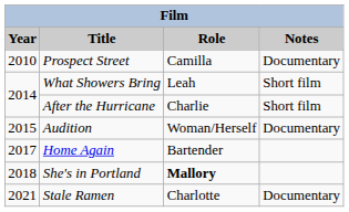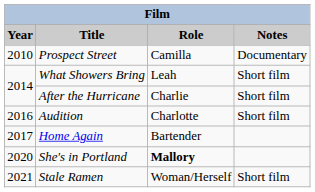Audition | Year: 2015 -> 2016
Audition | Role: Woman/Herself -> Charlotte
Audition | Notes: Documentary -> Short film
She's in Portland | Year: 2018 -> 2020
Stale Ramen | Role: Charlotte -> Woman/Herself
Stale Ramen | Notes: Documentary -> Short film
